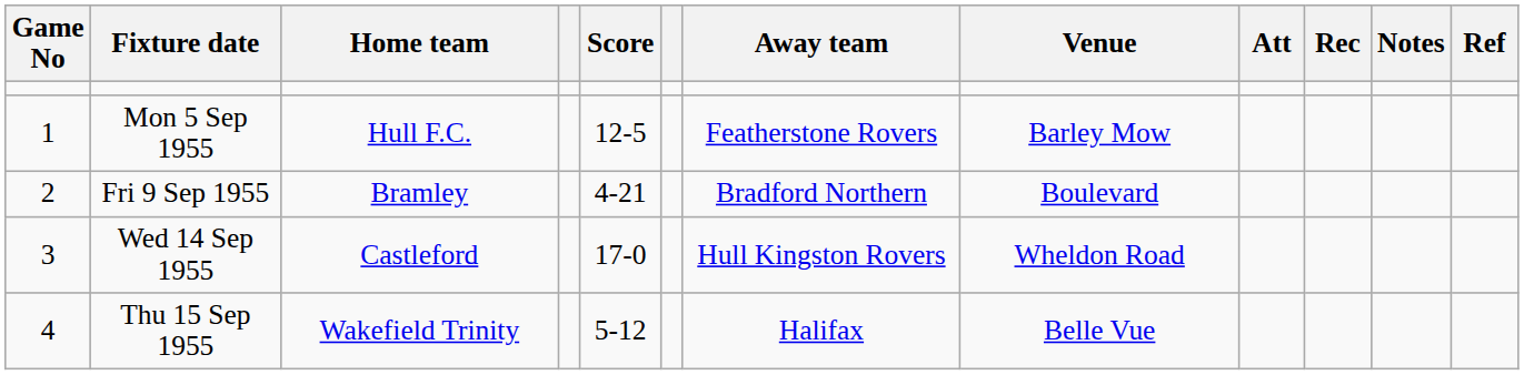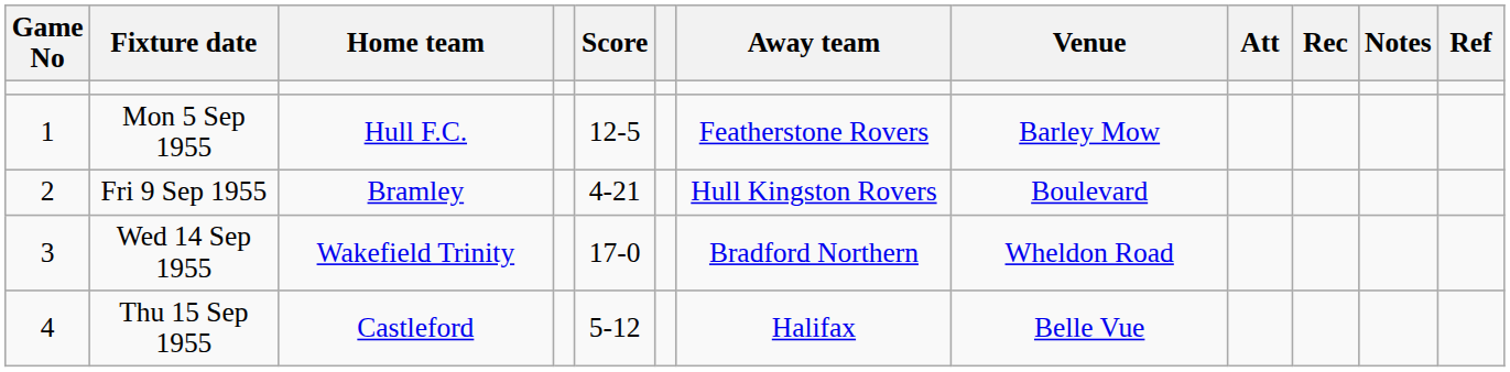Fri 9 Sep 1955 | Away team: Bradford Northern -> Hull Kingston Rovers
Wed 14 Sep 1955 | Home team: Castleford -> Wakefield Trinity
Wed 14 Sep 1955 | Away team: Hull Kingston Rovers -> Bradford Northern
Thu 15 Sep 1955 | Home team: Wakefield Trinity -> Castleford
